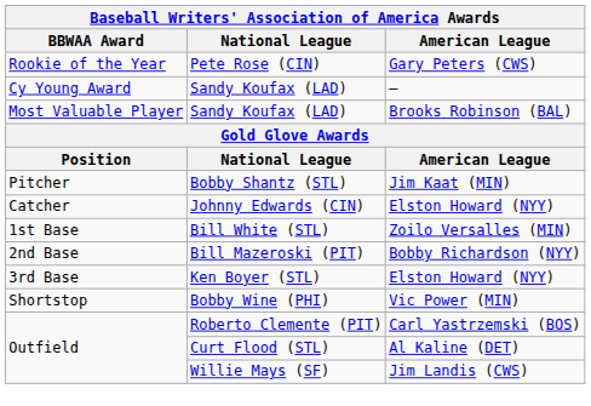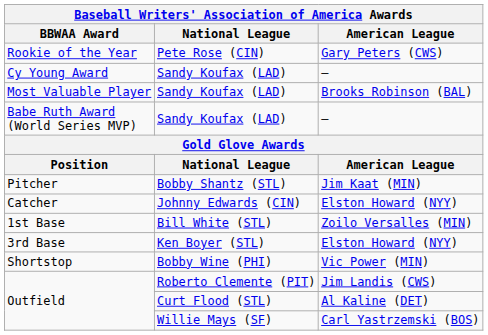+ row: Babe Ruth Award (World Series MVP) | Sandy Koufax (LAD) | —
- row: 2nd Base | Bill Mazeroski (PIT) | Bobby Richardson (NYY)
Outfield / Roberto Clemente (PIT) | American League: Carl Yastrzemski (BOS) -> Jim Landis (CWS)
Outfield / Willie Mays (SF) | American League: Jim Landis (CWS) -> Carl Yastrzemski (BOS)
